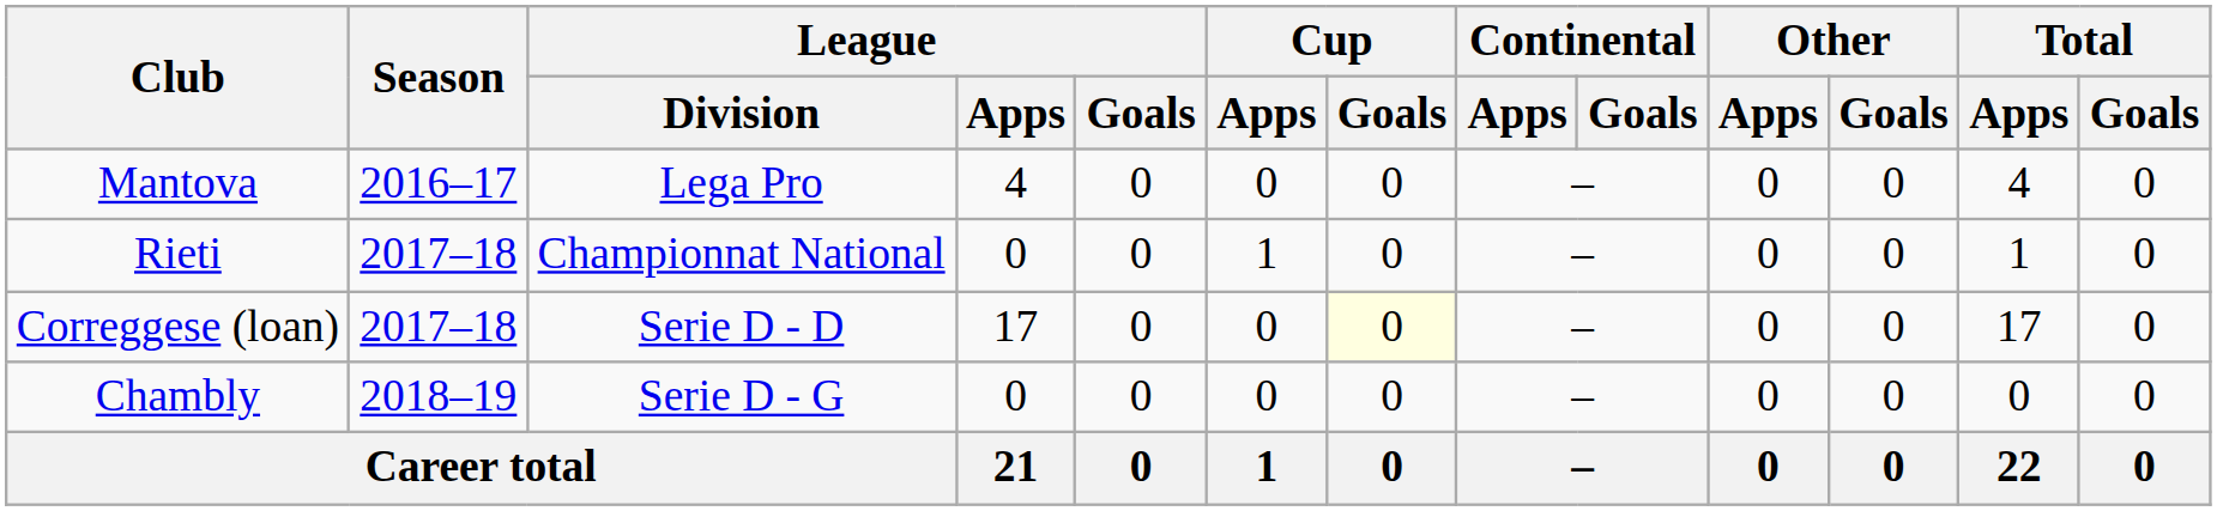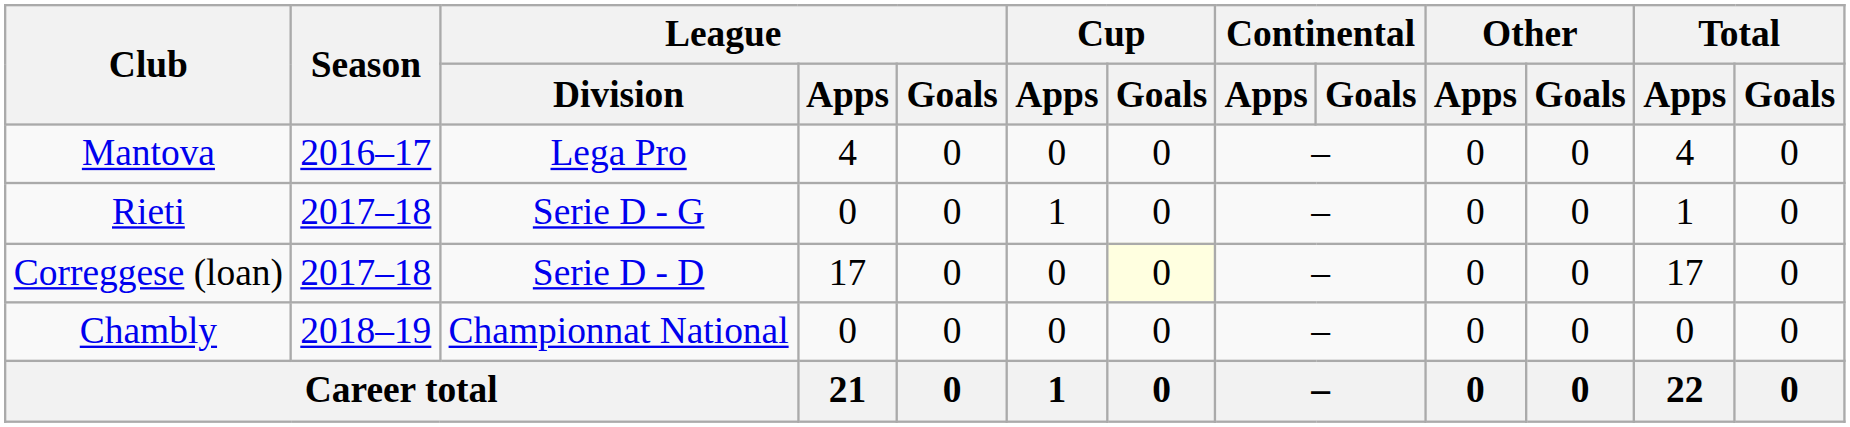Rieti | League / Division: Championnat National -> Serie D - G
Chambly | League / Division: Serie D - G -> Championnat National
